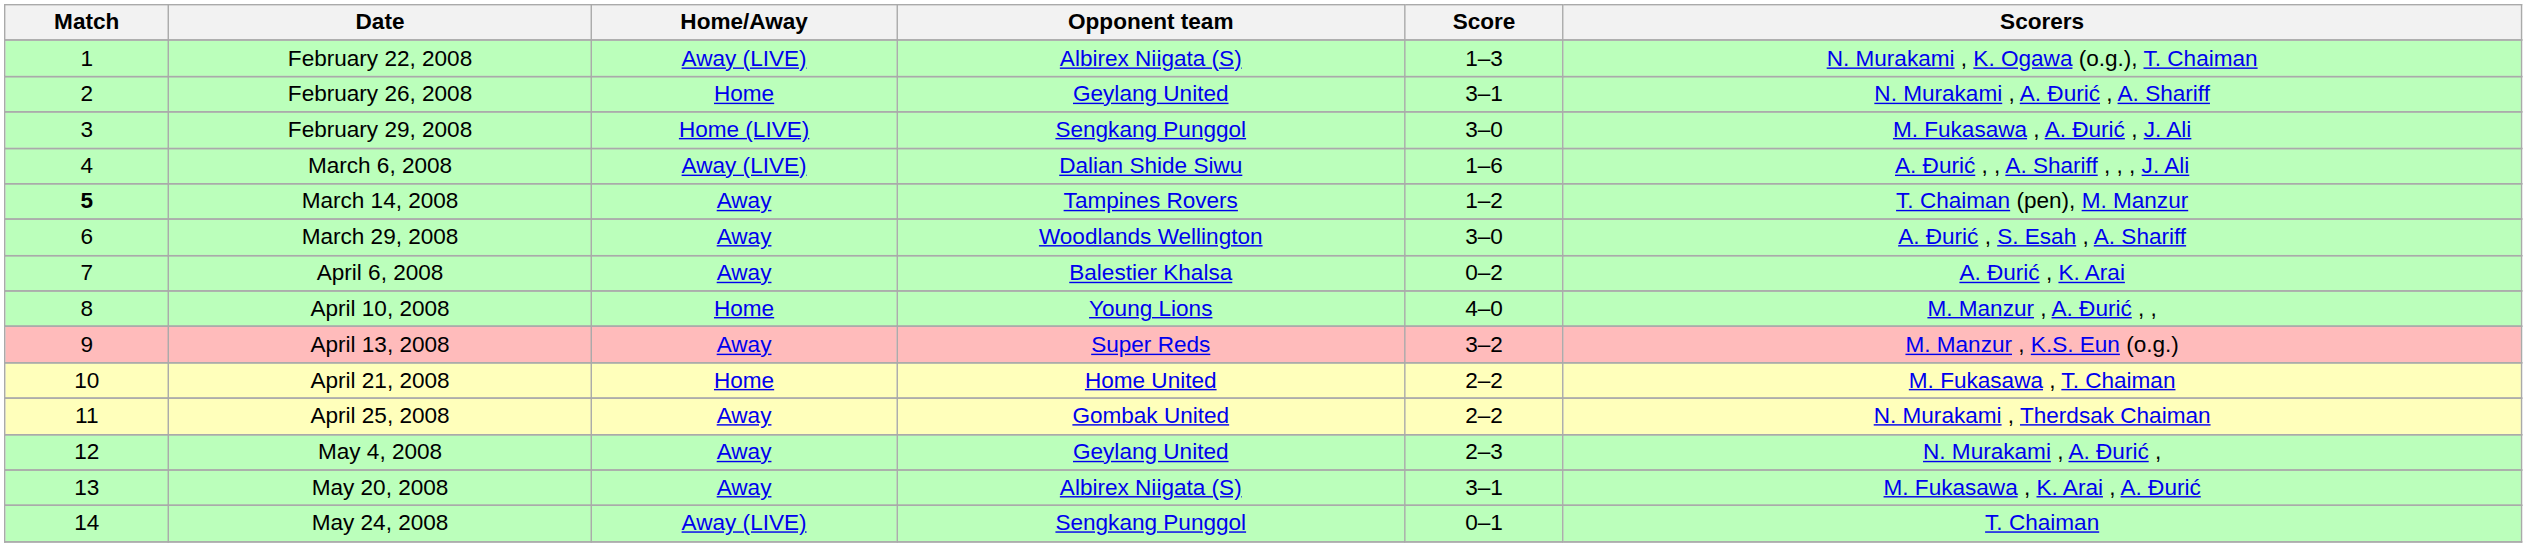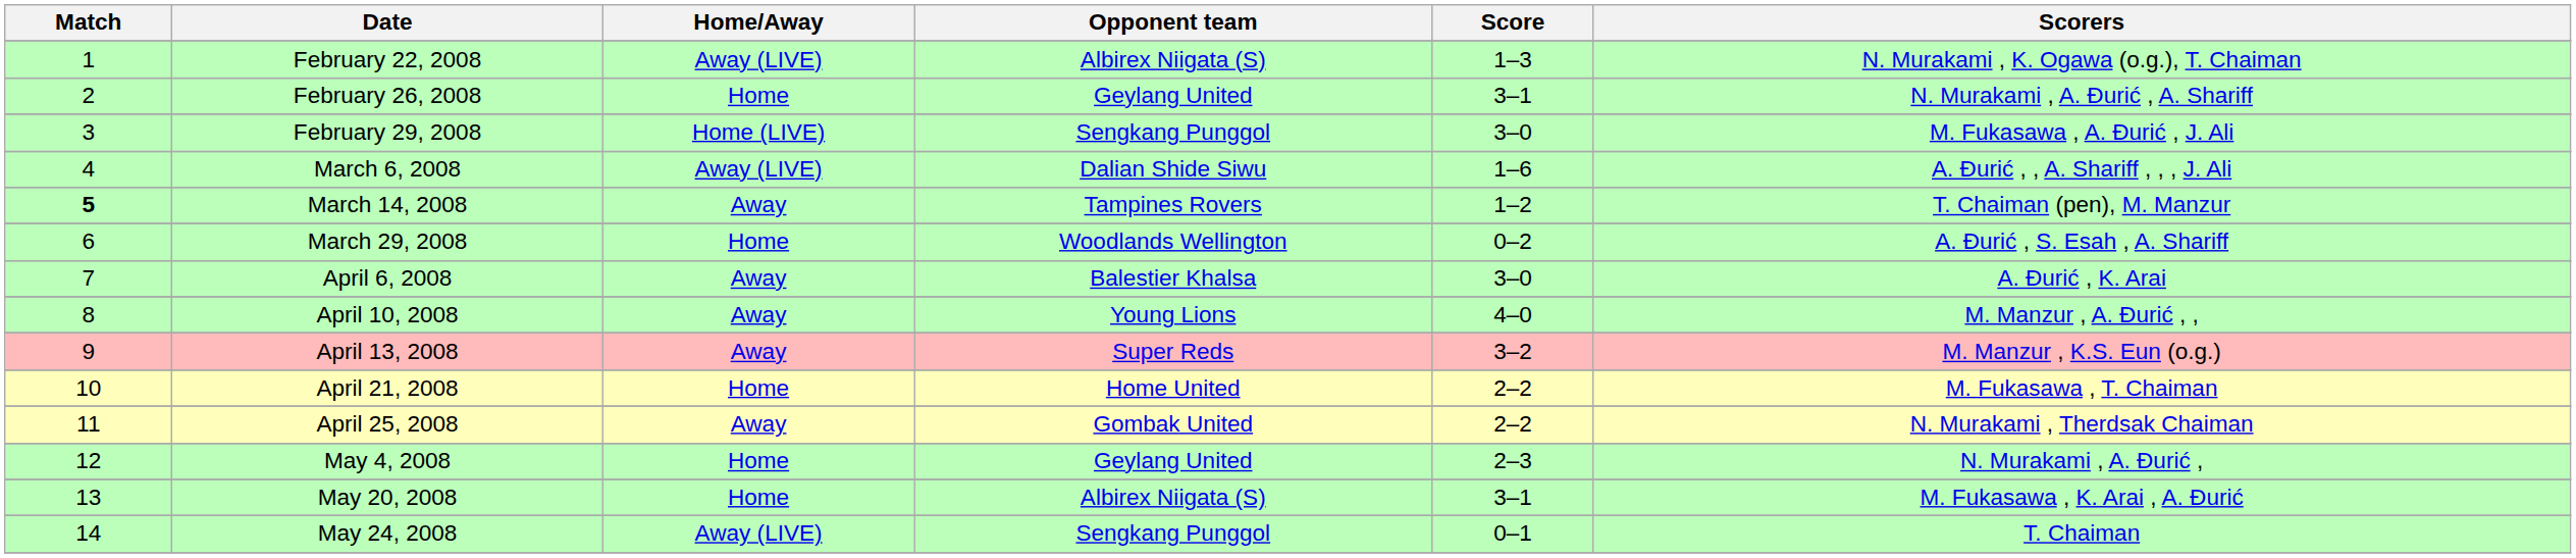March 29, 2008 | Home/Away: Away -> Home
March 29, 2008 | Score: 3–0 -> 0–2
April 6, 2008 | Score: 0–2 -> 3–0
April 10, 2008 | Home/Away: Home -> Away
May 4, 2008 | Home/Away: Away -> Home
May 20, 2008 | Home/Away: Away -> Home
